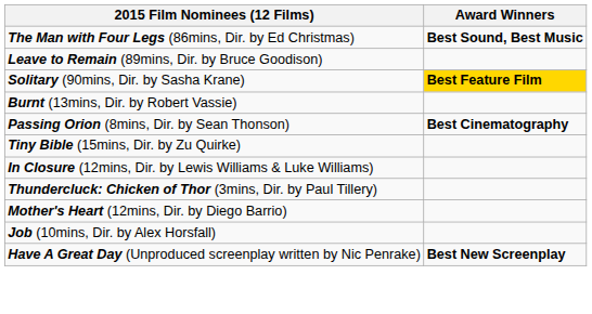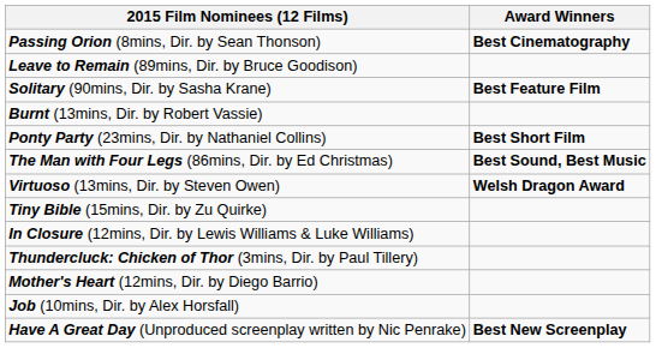rows swapped: The Man with Four Legs (86mins, Dir. by Ed Christmas) <-> Passing Orion (8mins, Dir. by Sean Thonson)
Solitary (90mins, Dir. by Sasha Krane) | Award Winners: gold background -> no background
+ row: Ponty Party (23mins, Dir. by Nathaniel Collins) | Best Short Film
+ row: Virtuoso (13mins, Dir. by Steven Owen) | Welsh Dragon Award
